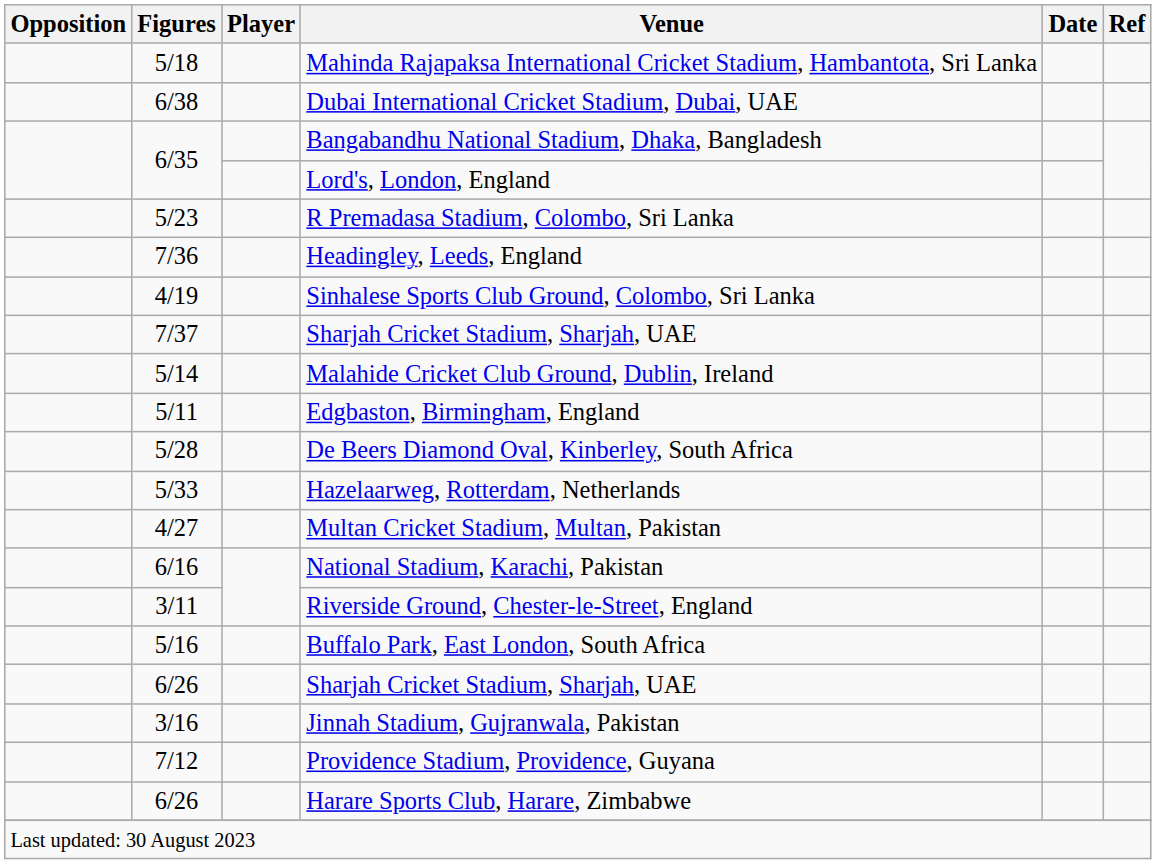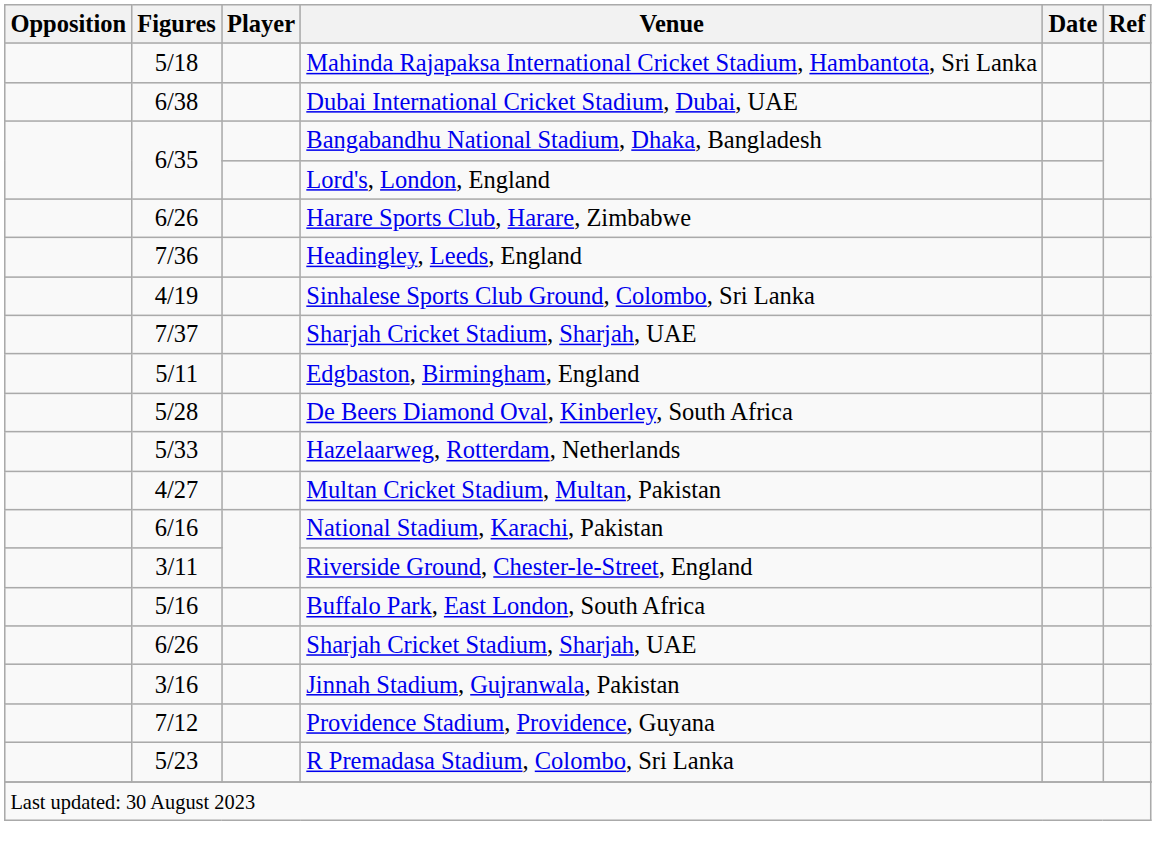rows swapped: R Premadasa Stadium, Colombo, Sri Lanka <-> Harare Sports Club, Harare, Zimbabwe
- row: 5/14 | Malahide Cricket Club Ground, Dublin, Ireland
